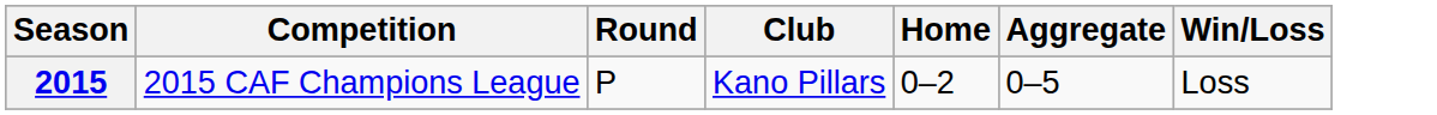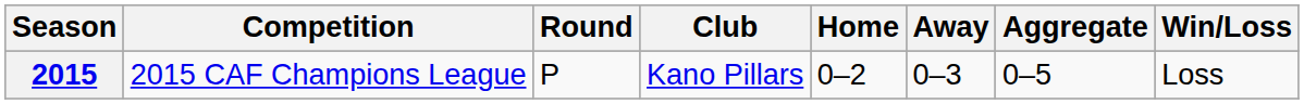+ column: Away | 0–3
